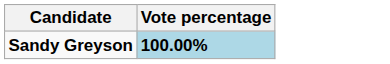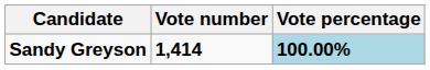+ column: Vote number | 1,414
